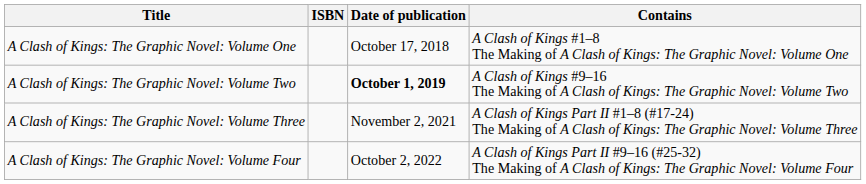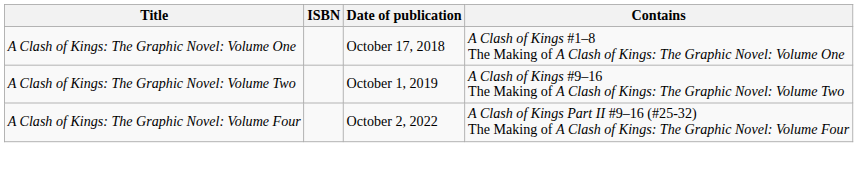A Clash of Kings: The Graphic Novel: Volume Two | Date of publication: bold -> normal
- row: A Clash of Kings: The Graphic Novel: Volume Three | November 2, 2021 | A Clash of Kings Part II #1–8 (#17-24) The Making of A Clash of Kings: The Graphic Novel: Volume Three
